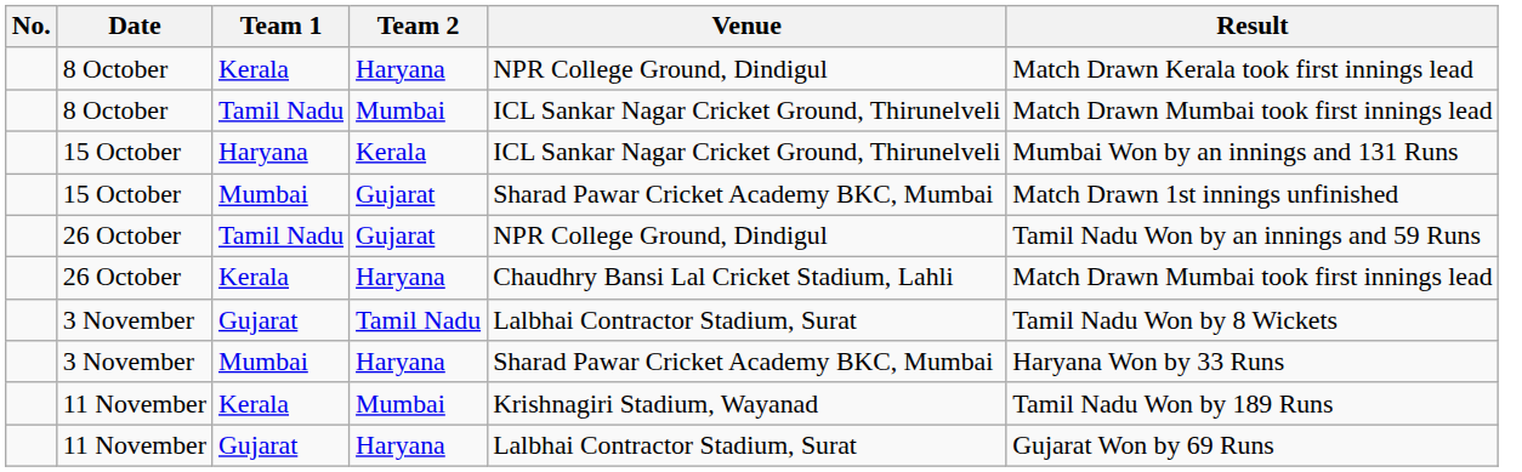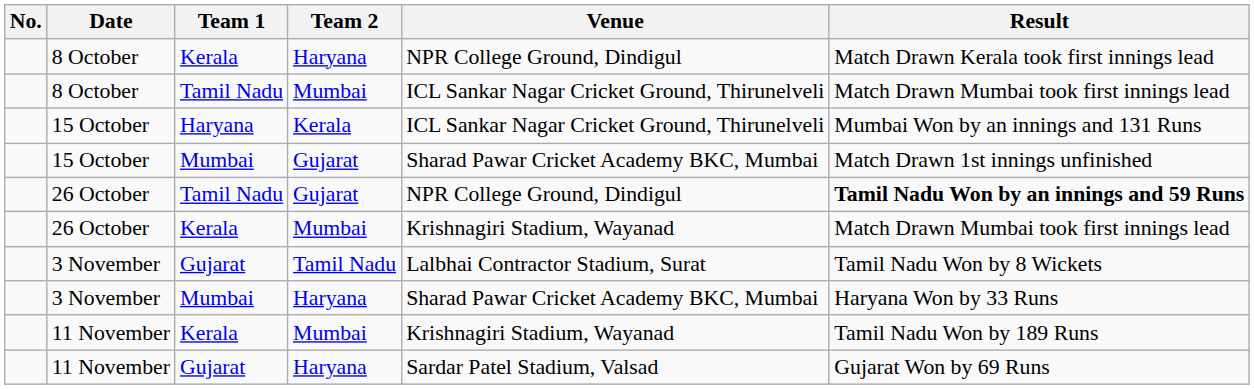26 October / Tamil Nadu | Result: normal -> bold
26 October / Kerala | Team 2: Haryana -> Mumbai
26 October / Kerala | Venue: Chaudhry Bansi Lal Cricket Stadium, Lahli -> Krishnagiri Stadium, Wayanad
11 November / Gujarat | Venue: Lalbhai Contractor Stadium, Surat -> Sardar Patel Stadium, Valsad
